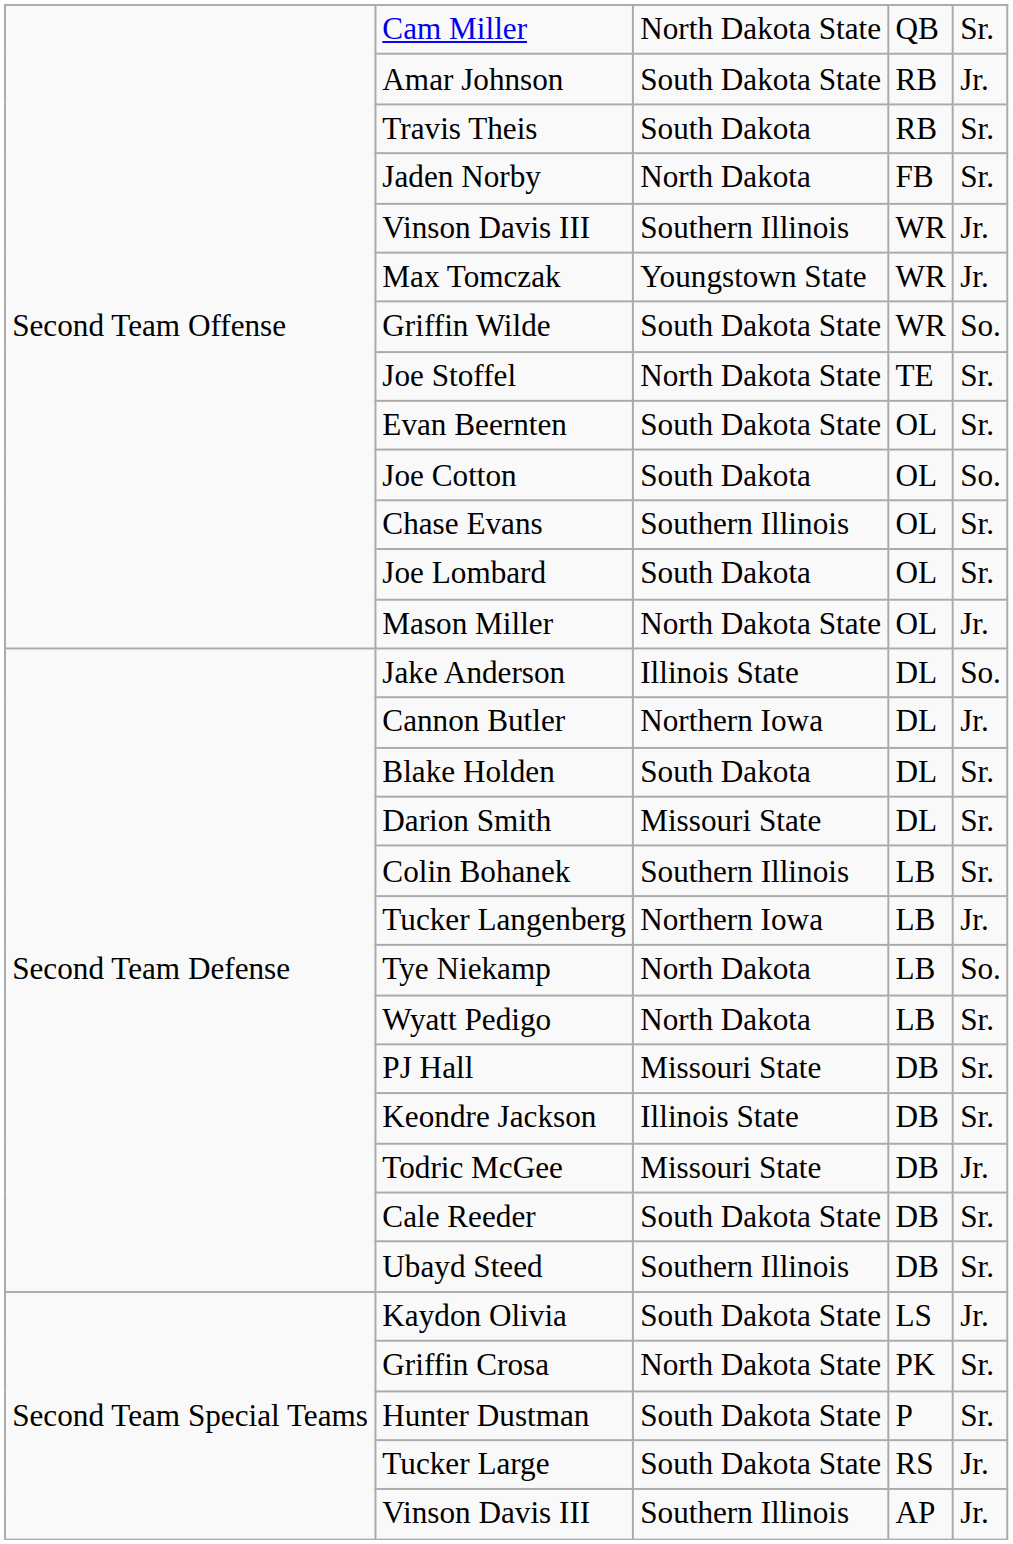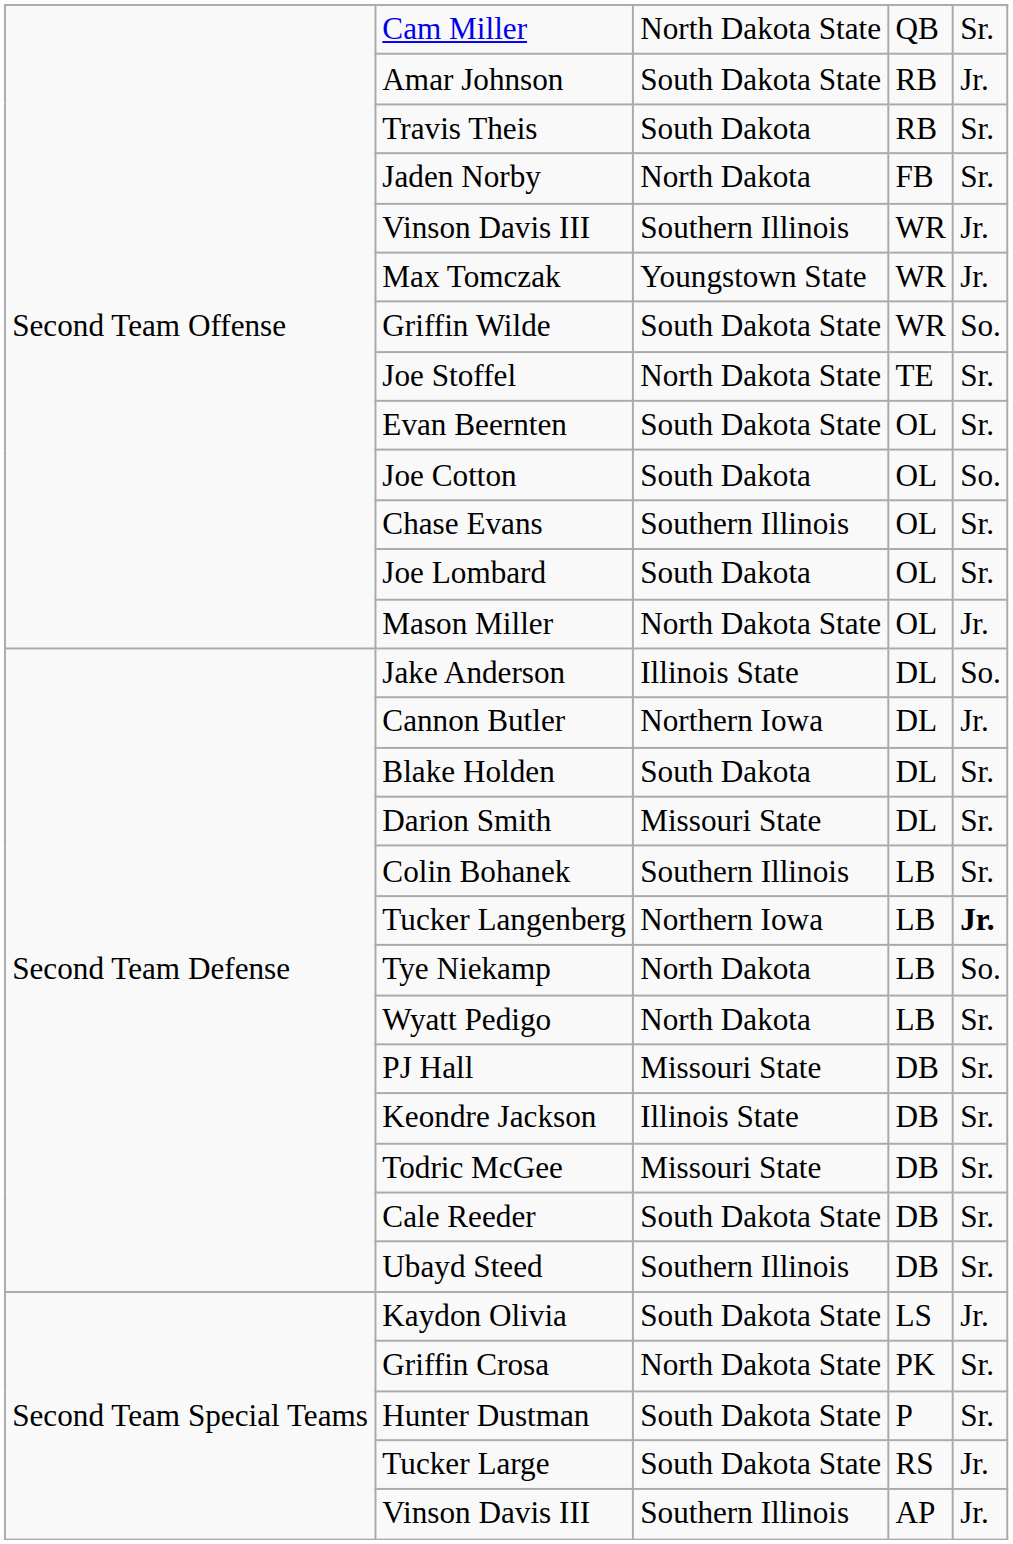Tucker Langenberg | column 5: normal -> bold
Todric McGee | column 5: Jr. -> Sr.
